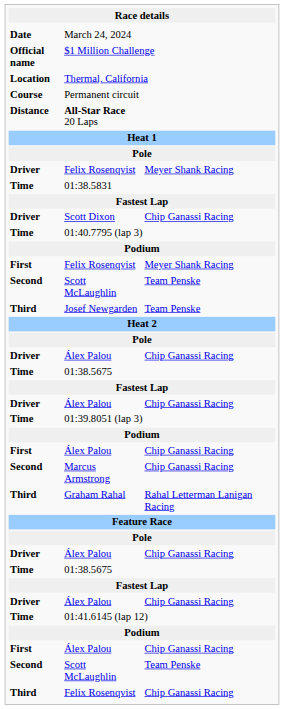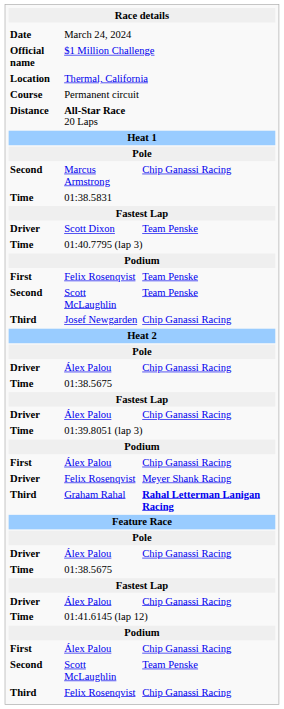rows swapped: Driver / Felix Rosenqvist <-> Marcus Armstrong
Scott Dixon | column 3: Chip Ganassi Racing -> Team Penske
First / Felix Rosenqvist | column 3: Meyer Shank Racing -> Team Penske
Josef Newgarden | column 3: Team Penske -> Chip Ganassi Racing
Graham Rahal | column 3: normal -> bold
